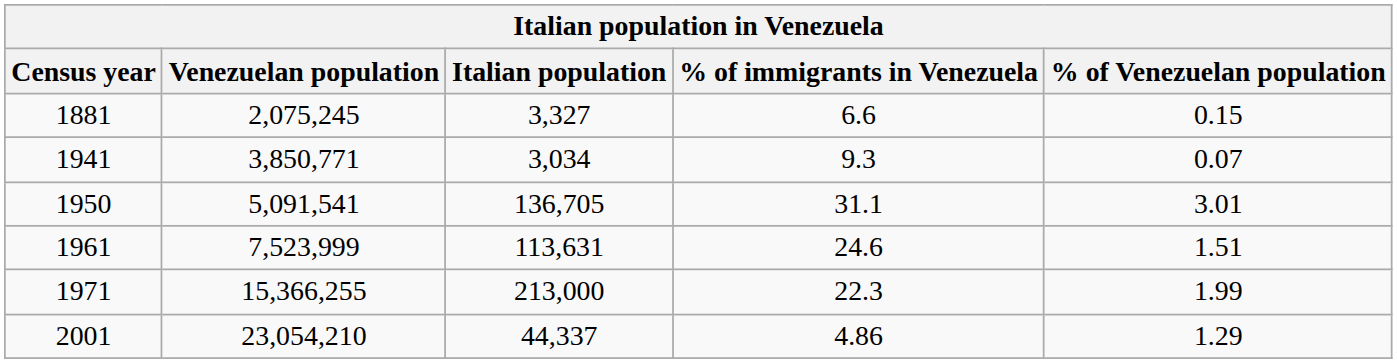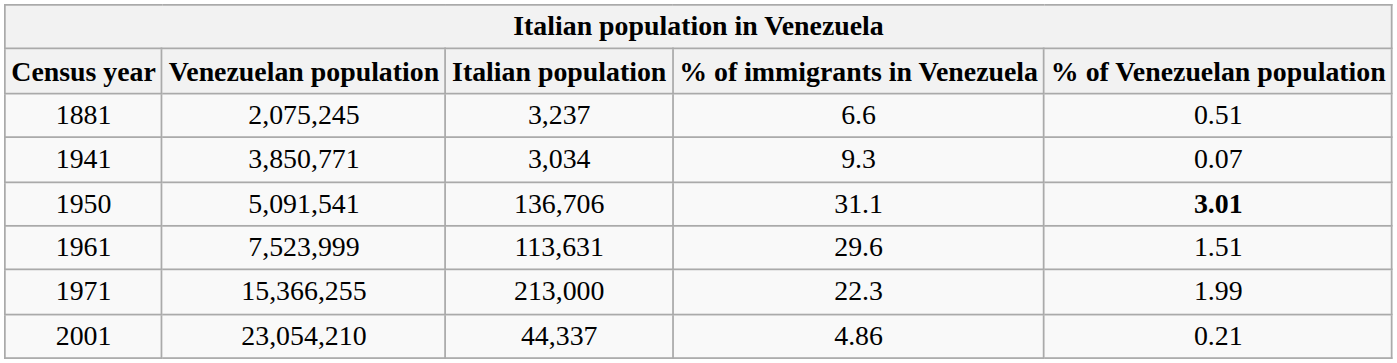1881 | Italian population: 3,327 -> 3,237
1881 | % of Venezuelan population: 0.15 -> 0.51
1950 | Italian population: 136,705 -> 136,706
1950 | % of Venezuelan population: normal -> bold
1961 | % of immigrants in Venezuela: 24.6 -> 29.6
2001 | % of Venezuelan population: 1.29 -> 0.21
